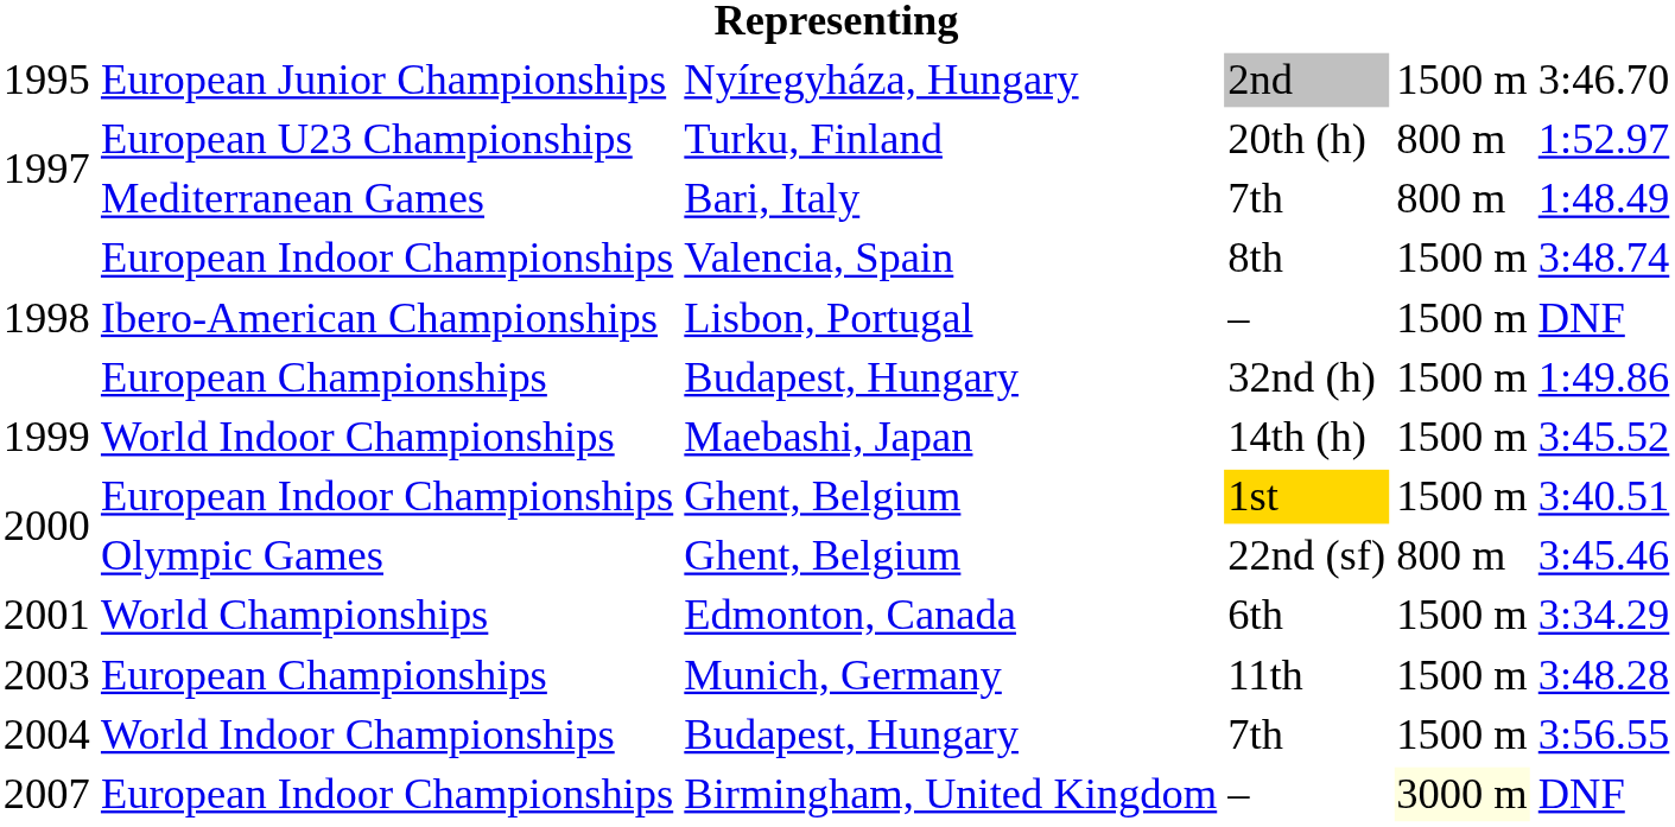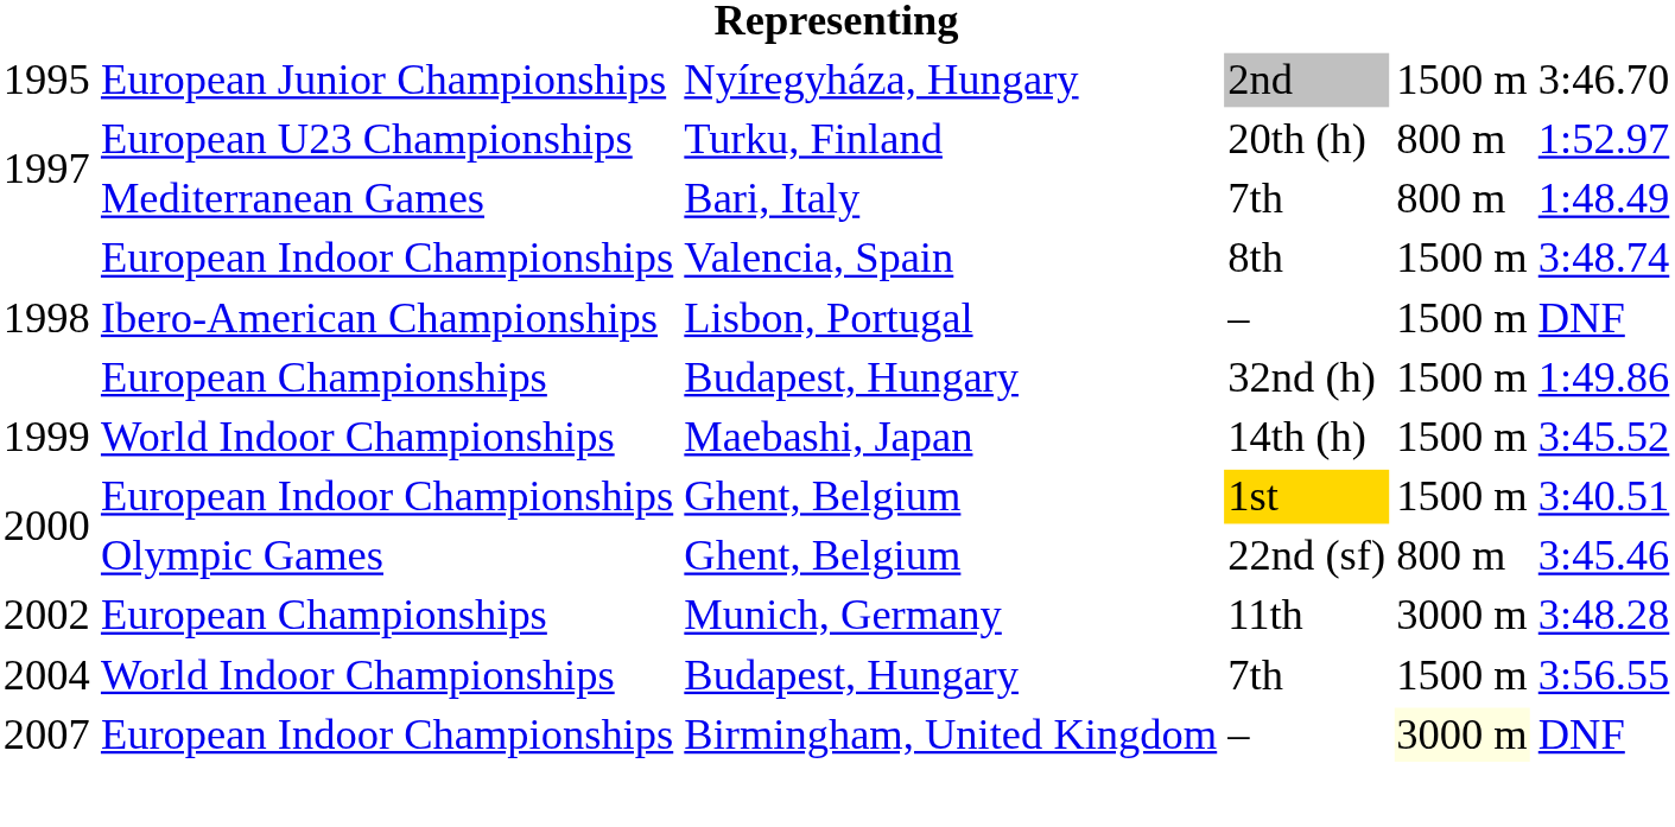- row: 2001 | World Championships | Edmonton, Canada | 6th | 1500 m | 3:34.29
Munich, Germany | column 1: 2003 -> 2002
Munich, Germany | column 5: 1500 m -> 3000 m
